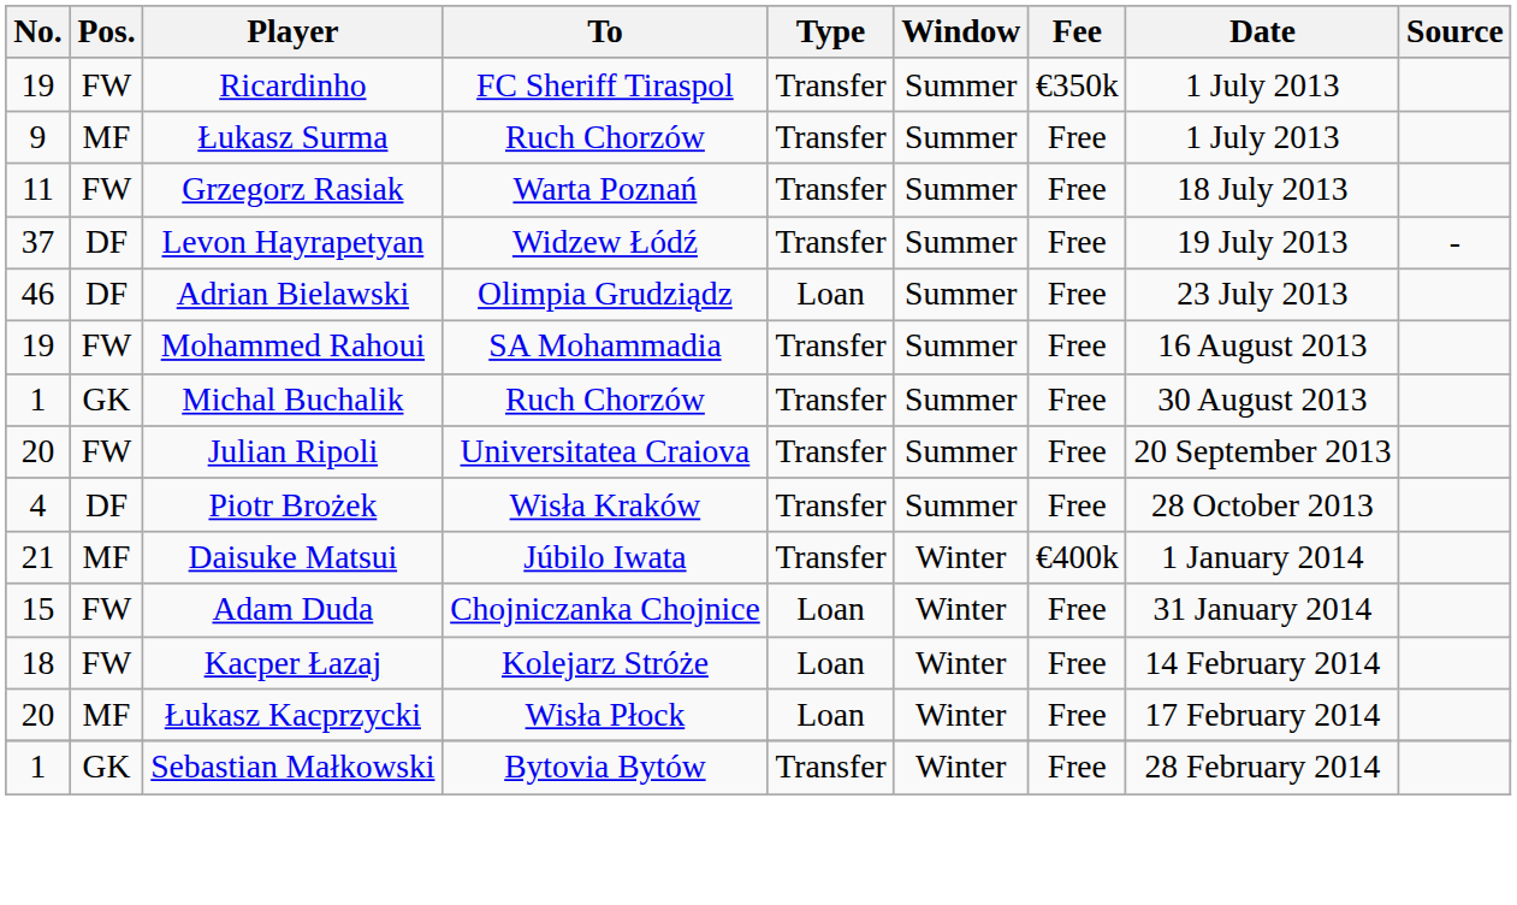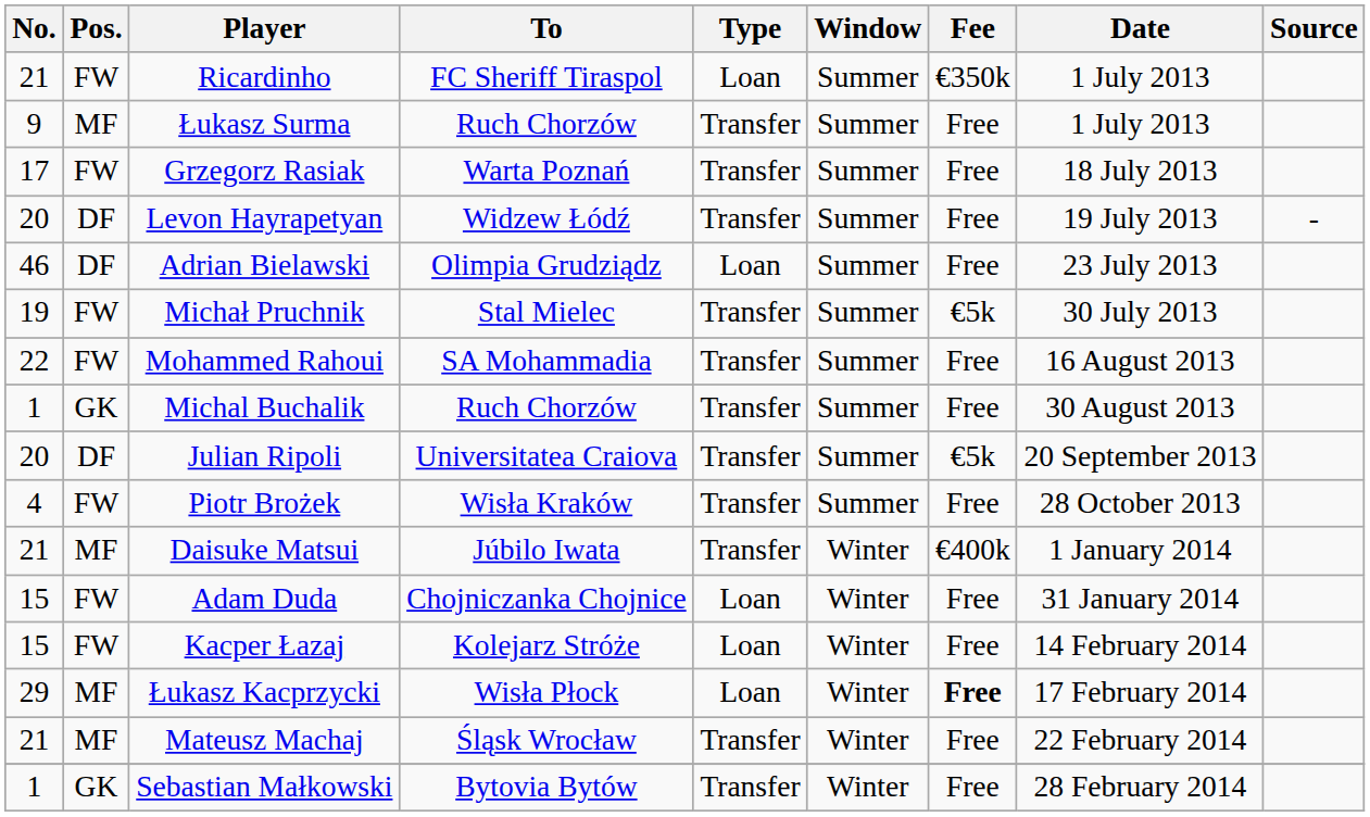Ricardinho | No.: 19 -> 21
Ricardinho | Type: Transfer -> Loan
Grzegorz Rasiak | No.: 11 -> 17
Levon Hayrapetyan | No.: 37 -> 20
+ row: 19 | FW | Michał Pruchnik | Stal Mielec | Transfer | Summer | €5k | 30 July 2013
Mohammed Rahoui | No.: 19 -> 22
Julian Ripoli | Pos.: FW -> DF
Julian Ripoli | Fee: Free -> €5k
Piotr Brożek | Pos.: DF -> FW
Kacper Łazaj | No.: 18 -> 15
Łukasz Kacprzycki | No.: 20 -> 29
Łukasz Kacprzycki | Fee: normal -> bold
+ row: 21 | MF | Mateusz Machaj | Śląsk Wrocław | Transfer | Winter | Free | 22 February 2014
